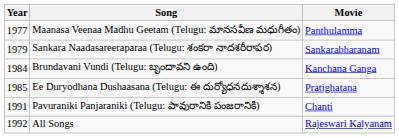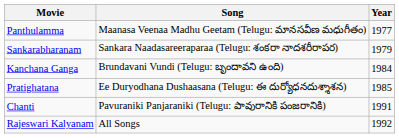columns swapped: Year <-> Movie
